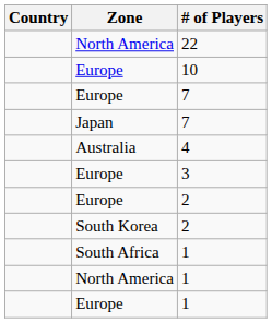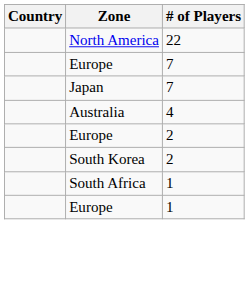- row: Europe | 10
- row: Europe | 3
- row: North America | 1
